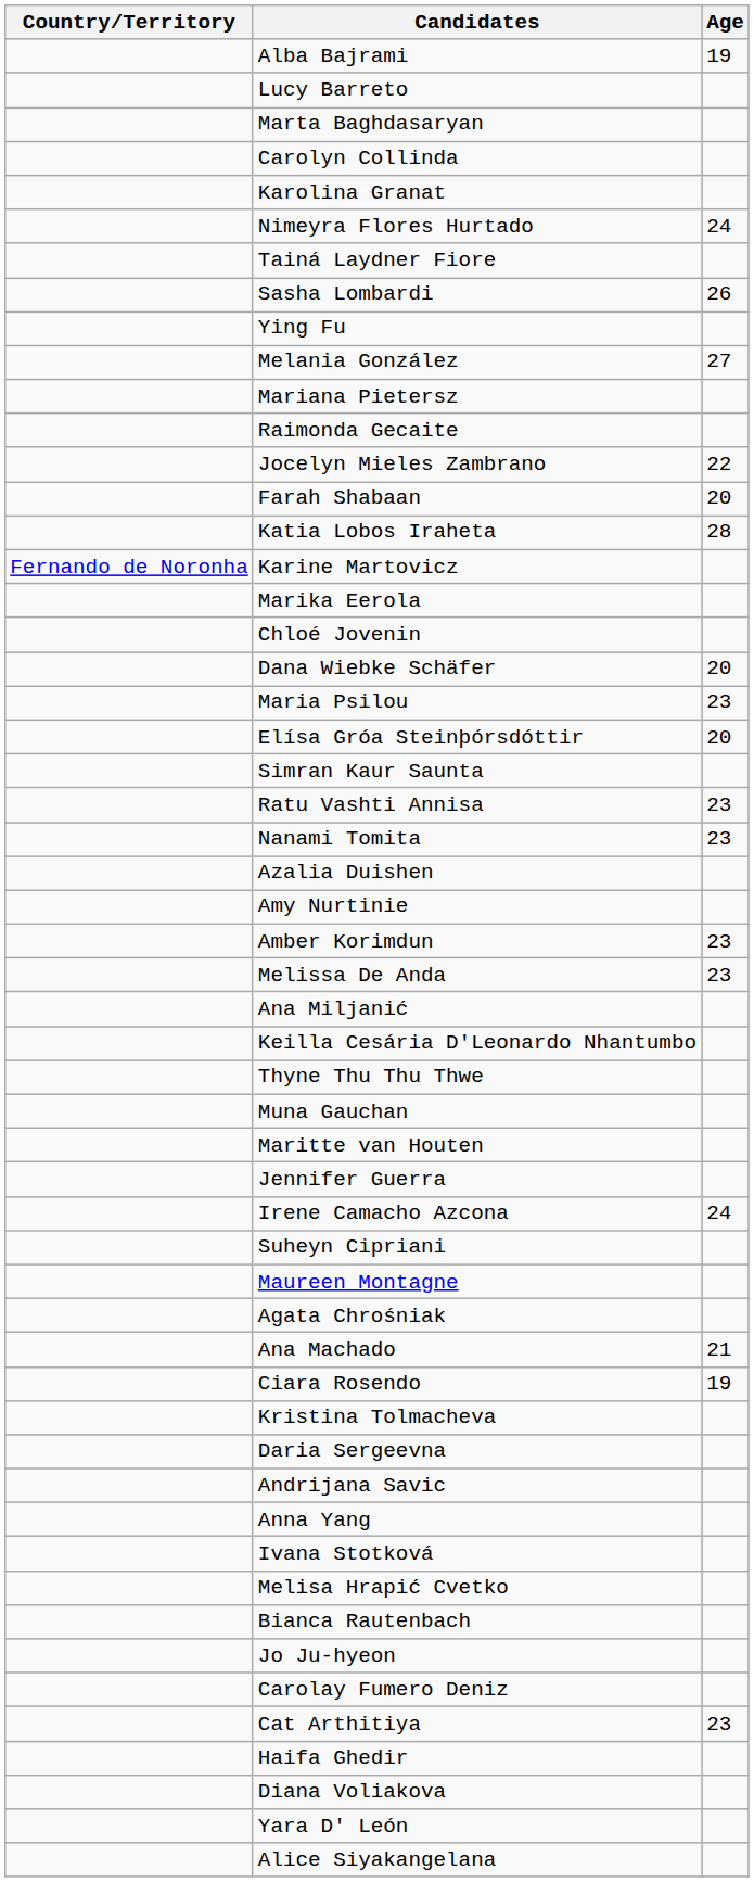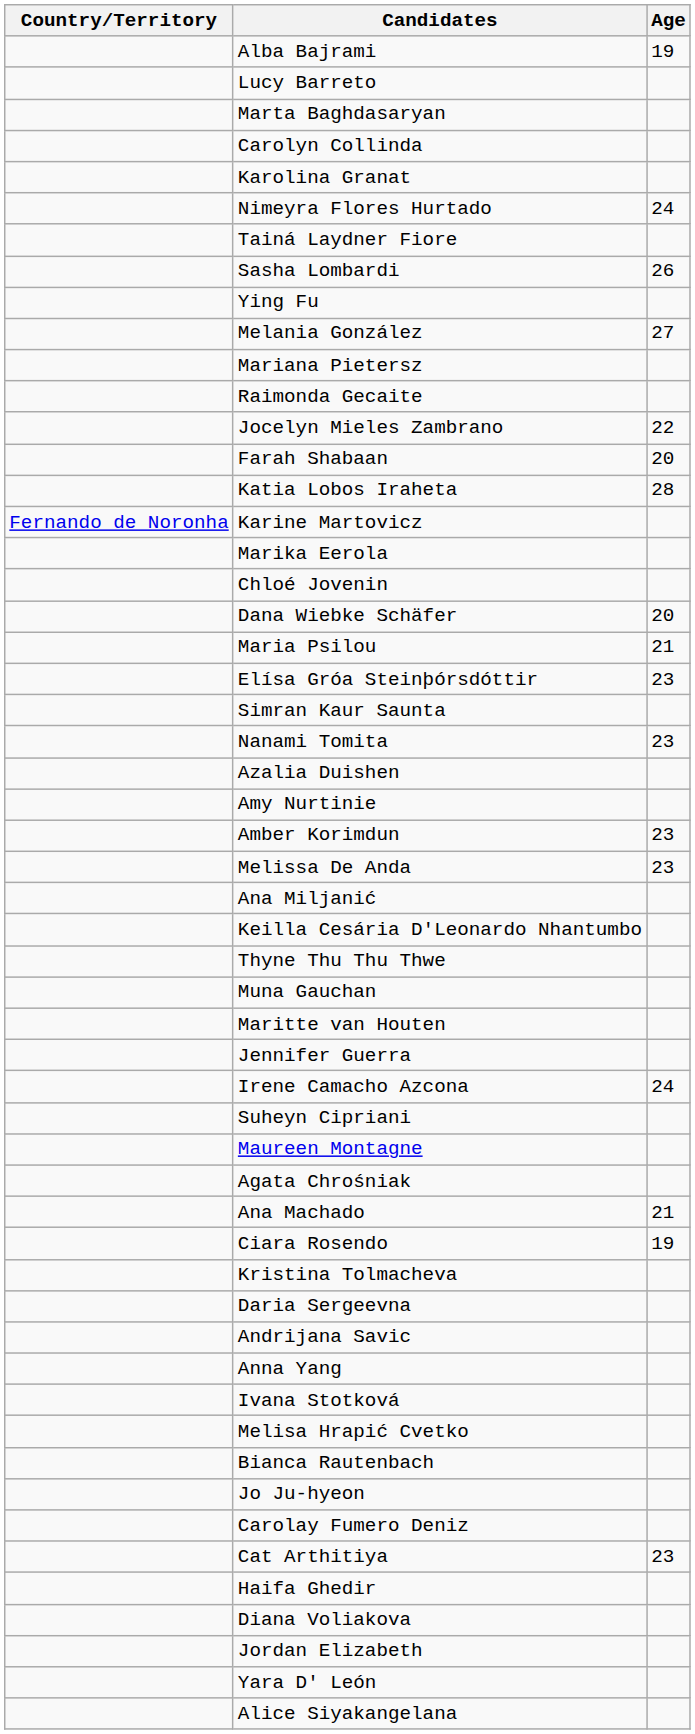Maria Psilou | Age: 23 -> 21
Elísa Gróa Steinþórsdóttir | Age: 20 -> 23
- row: Ratu Vashti Annisa | 23
+ row: Jordan Elizabeth
